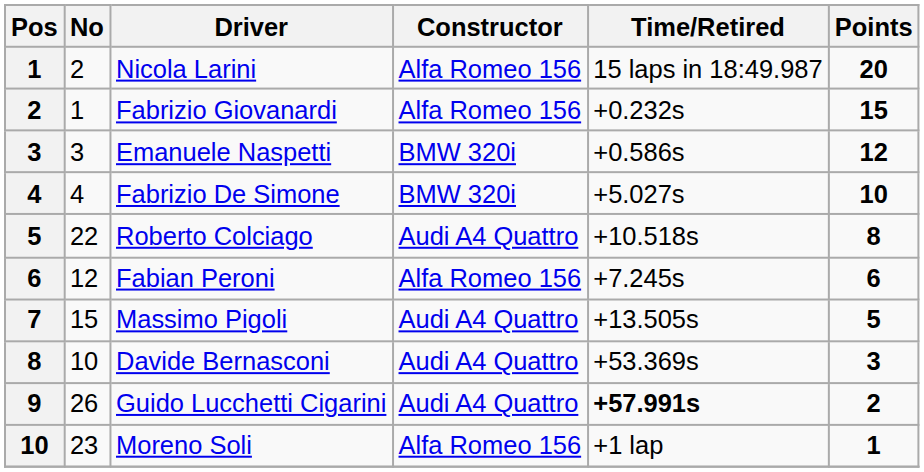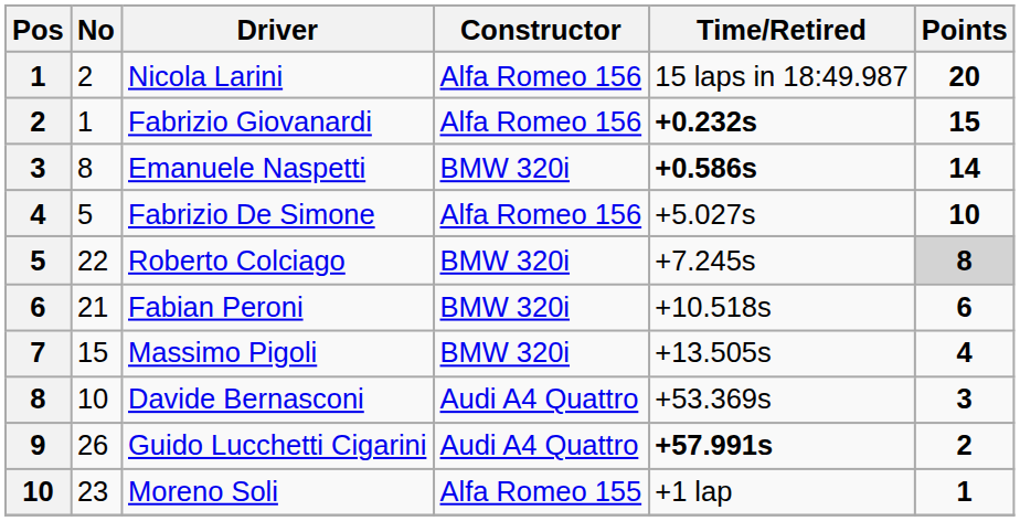Fabrizio Giovanardi | Time/Retired: normal -> bold
Emanuele Naspetti | No: 3 -> 8
Emanuele Naspetti | Time/Retired: normal -> bold
Emanuele Naspetti | Points: 12 -> 14
Fabrizio De Simone | No: 4 -> 5
Fabrizio De Simone | Constructor: BMW 320i -> Alfa Romeo 156
Roberto Colciago | Constructor: Audi A4 Quattro -> BMW 320i
Roberto Colciago | Time/Retired: +10.518s -> +7.245s
Roberto Colciago | Points: no background -> lightgrey background
Fabian Peroni | No: 12 -> 21
Fabian Peroni | Constructor: Alfa Romeo 156 -> BMW 320i
Fabian Peroni | Time/Retired: +7.245s -> +10.518s
Massimo Pigoli | Constructor: Audi A4 Quattro -> BMW 320i
Massimo Pigoli | Points: 5 -> 4
Moreno Soli | Constructor: Alfa Romeo 156 -> Alfa Romeo 155
